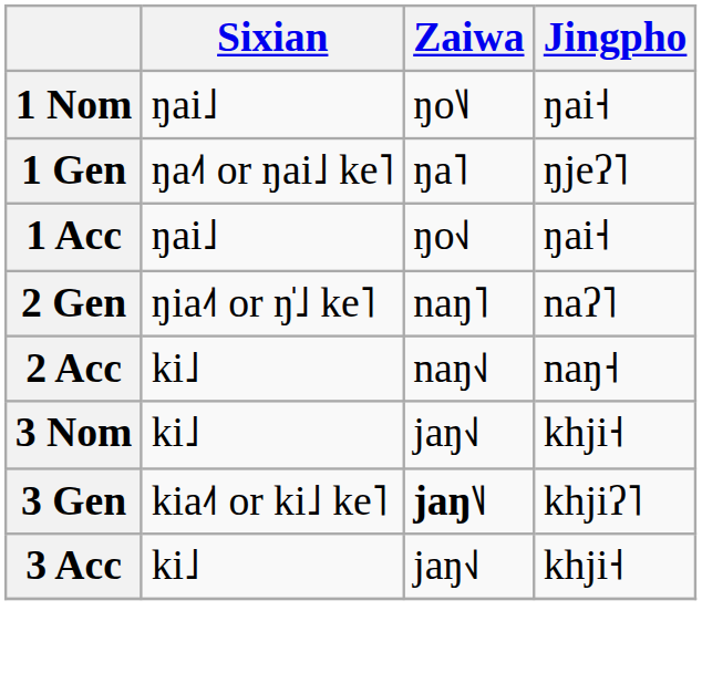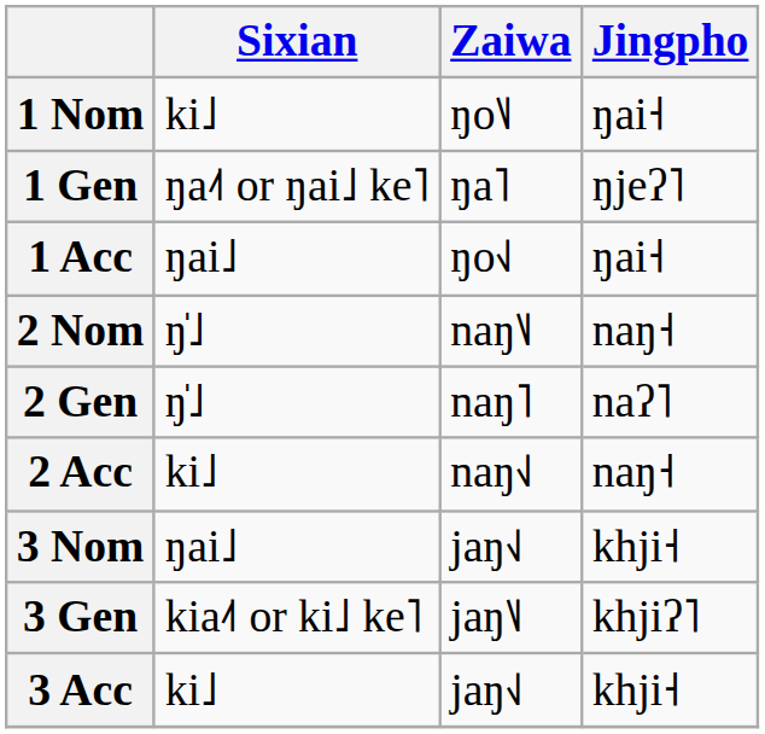1 Nom | Sixian: ŋai˩ -> ki˩
+ row: 2 Nom | ŋ̍˩ | naŋ˥˩ | naŋ˧
2 Gen | Sixian: ŋia˨˦ or ŋ̍˩ ke˥ -> ŋ̍˩
3 Nom | Sixian: ki˩ -> ŋai˩
3 Gen | Zaiwa: bold -> normal
